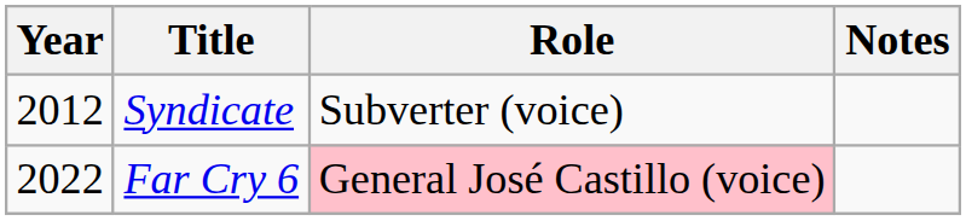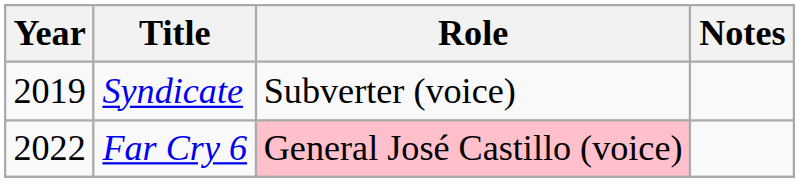Syndicate | Year: 2012 -> 2019
